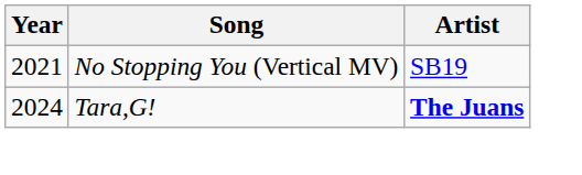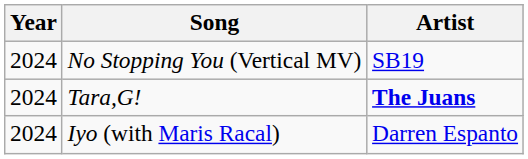No Stopping You (Vertical MV) | Year: 2021 -> 2024
+ row: 2024 | Iyo (with Maris Racal) | Darren Espanto
